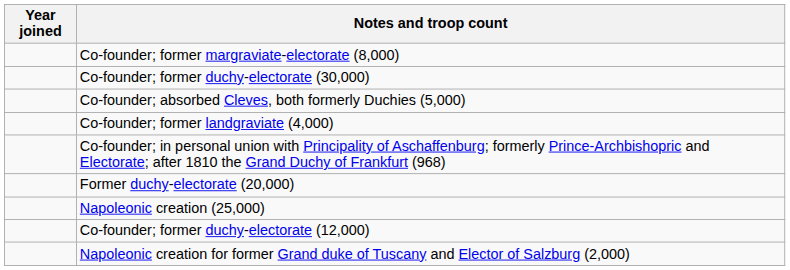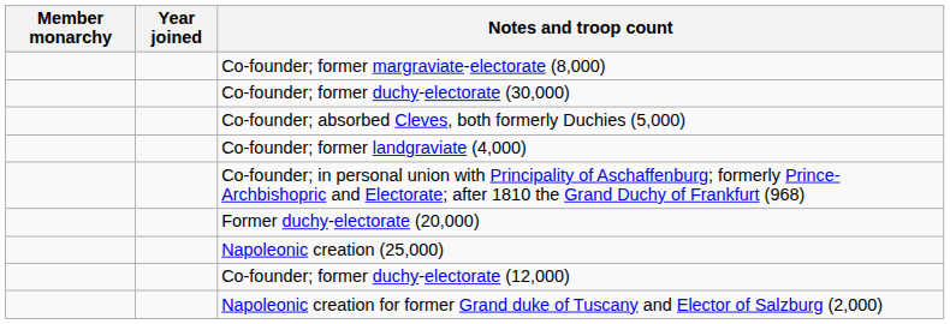+ column: Member monarchy
